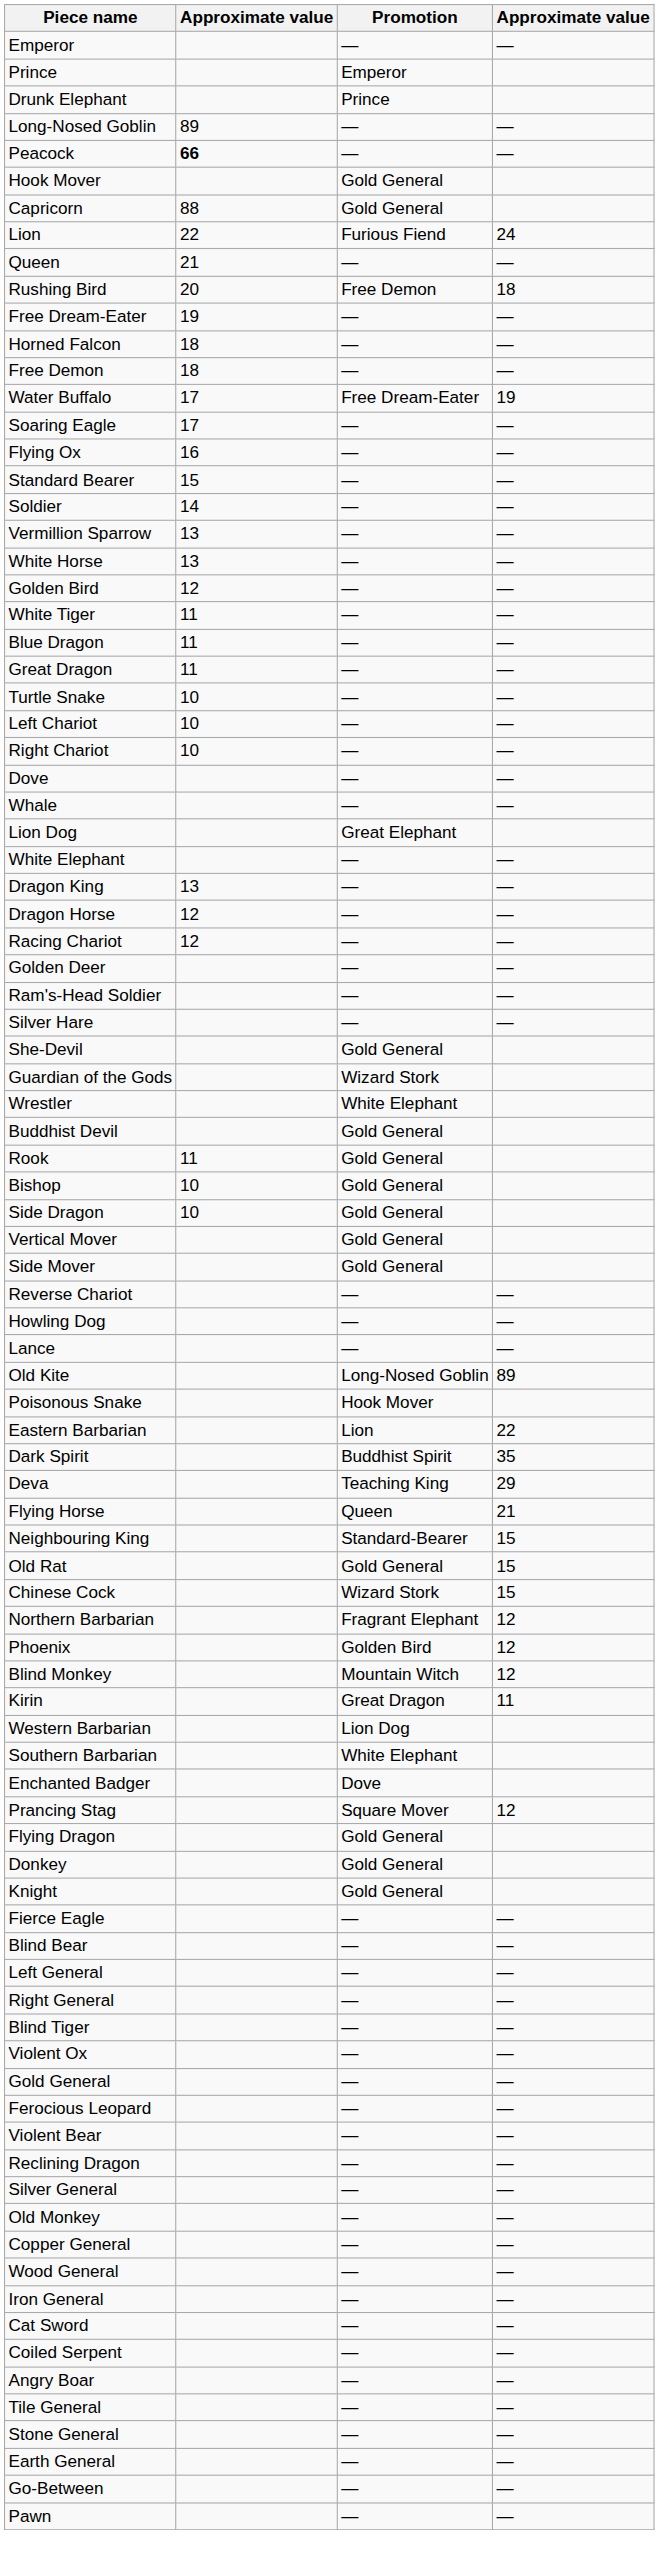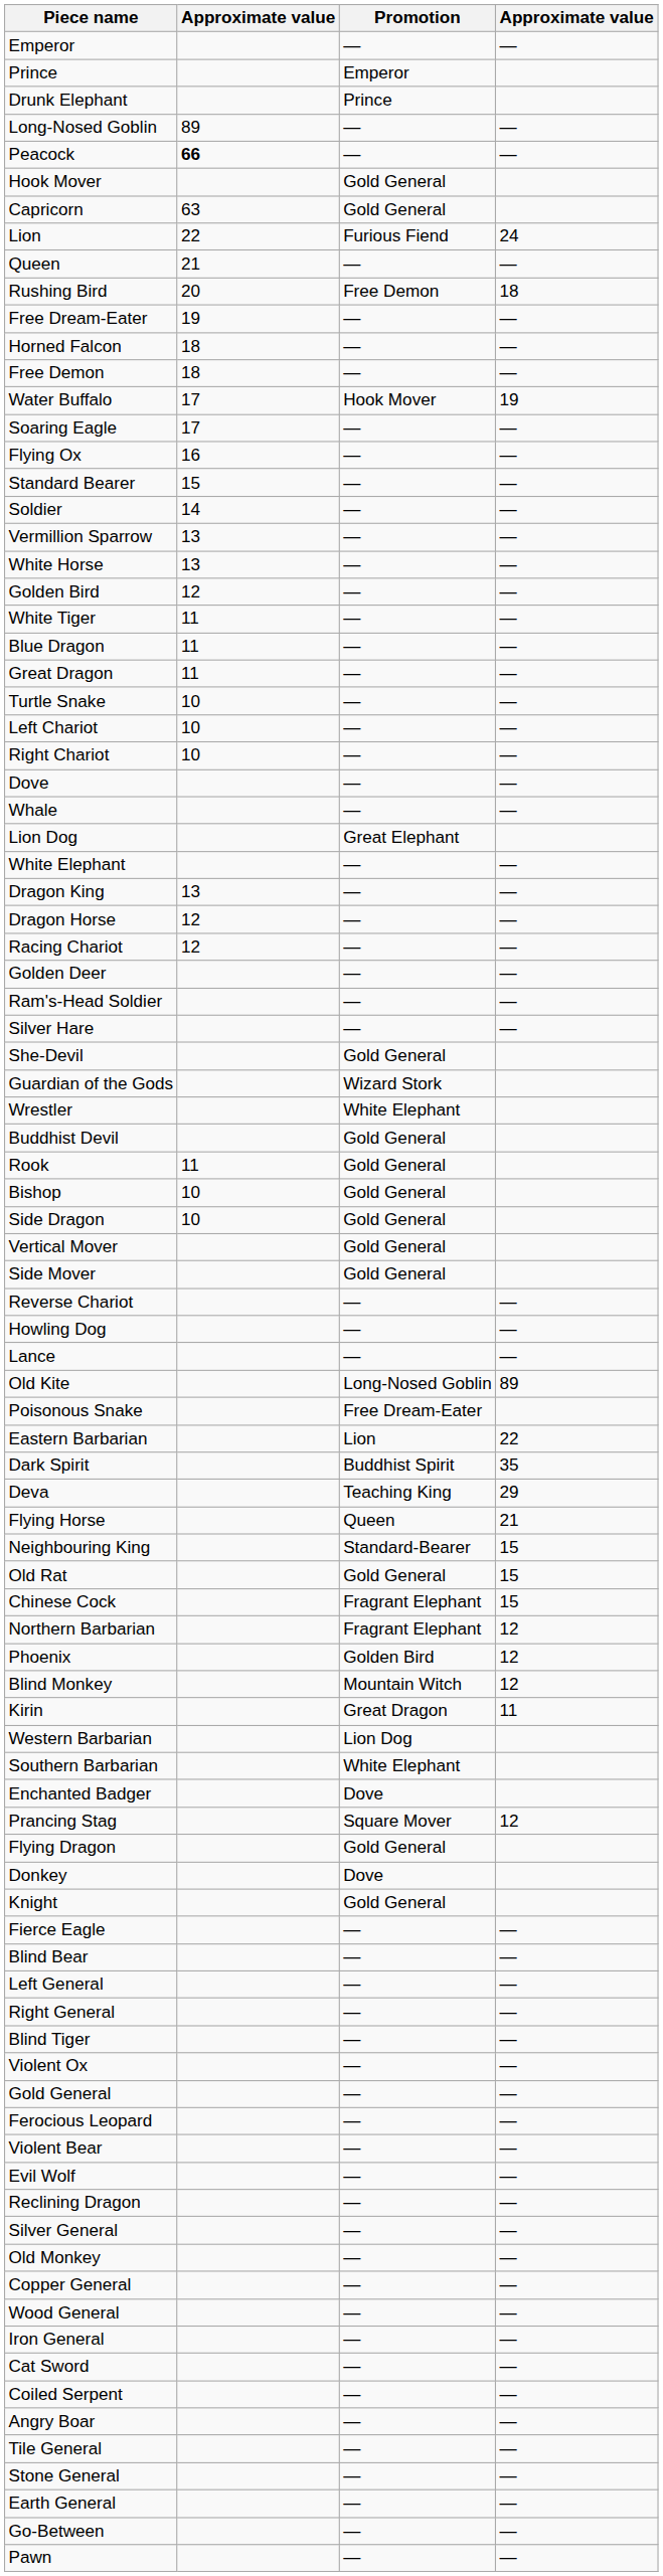Capricorn | column 2: 88 -> 63
Water Buffalo | Promotion: Free Dream-Eater -> Hook Mover
Poisonous Snake | Promotion: Hook Mover -> Free Dream-Eater
Chinese Cock | Promotion: Wizard Stork -> Fragrant Elephant
Donkey | Promotion: Gold General -> Dove
+ row: Evil Wolf | — | —
